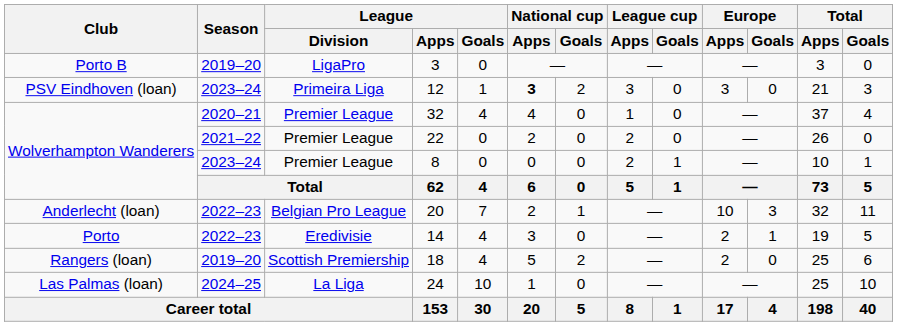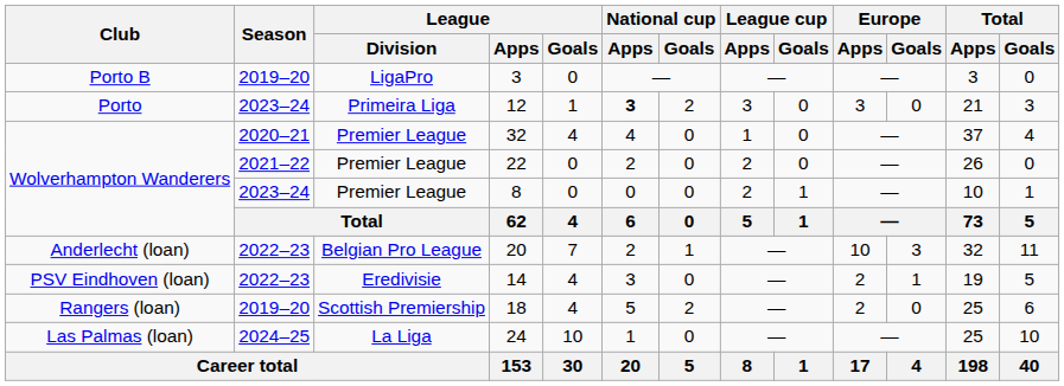12 | Club: PSV Eindhoven (loan) -> Porto
14 | Club: Porto -> PSV Eindhoven (loan)
